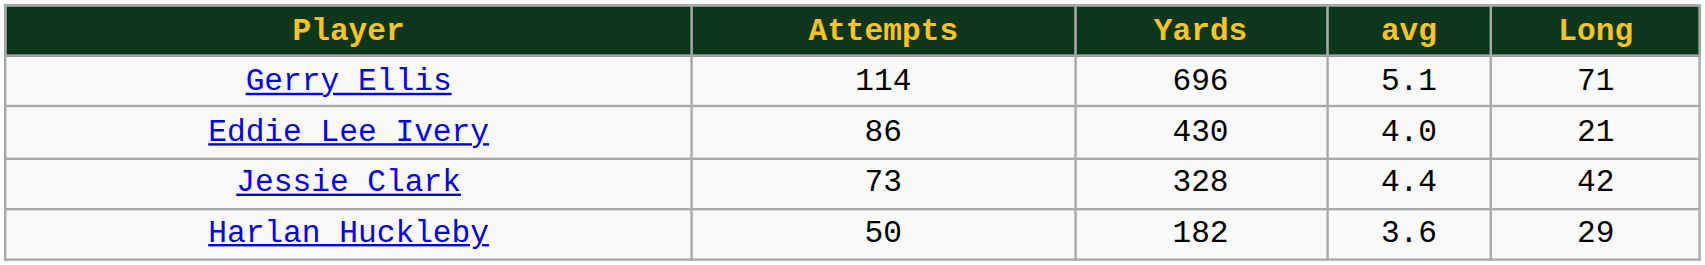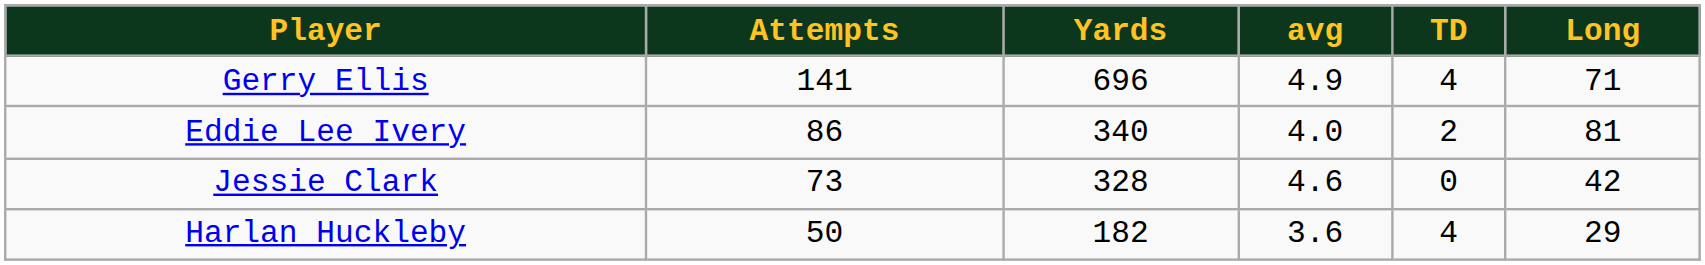+ column: TD | 4 | 2 | 0 | 4
Gerry Ellis | Attempts: 114 -> 141
Gerry Ellis | avg: 5.1 -> 4.9
Eddie Lee Ivery | Yards: 430 -> 340
Eddie Lee Ivery | Long: 21 -> 81
Jessie Clark | avg: 4.4 -> 4.6
